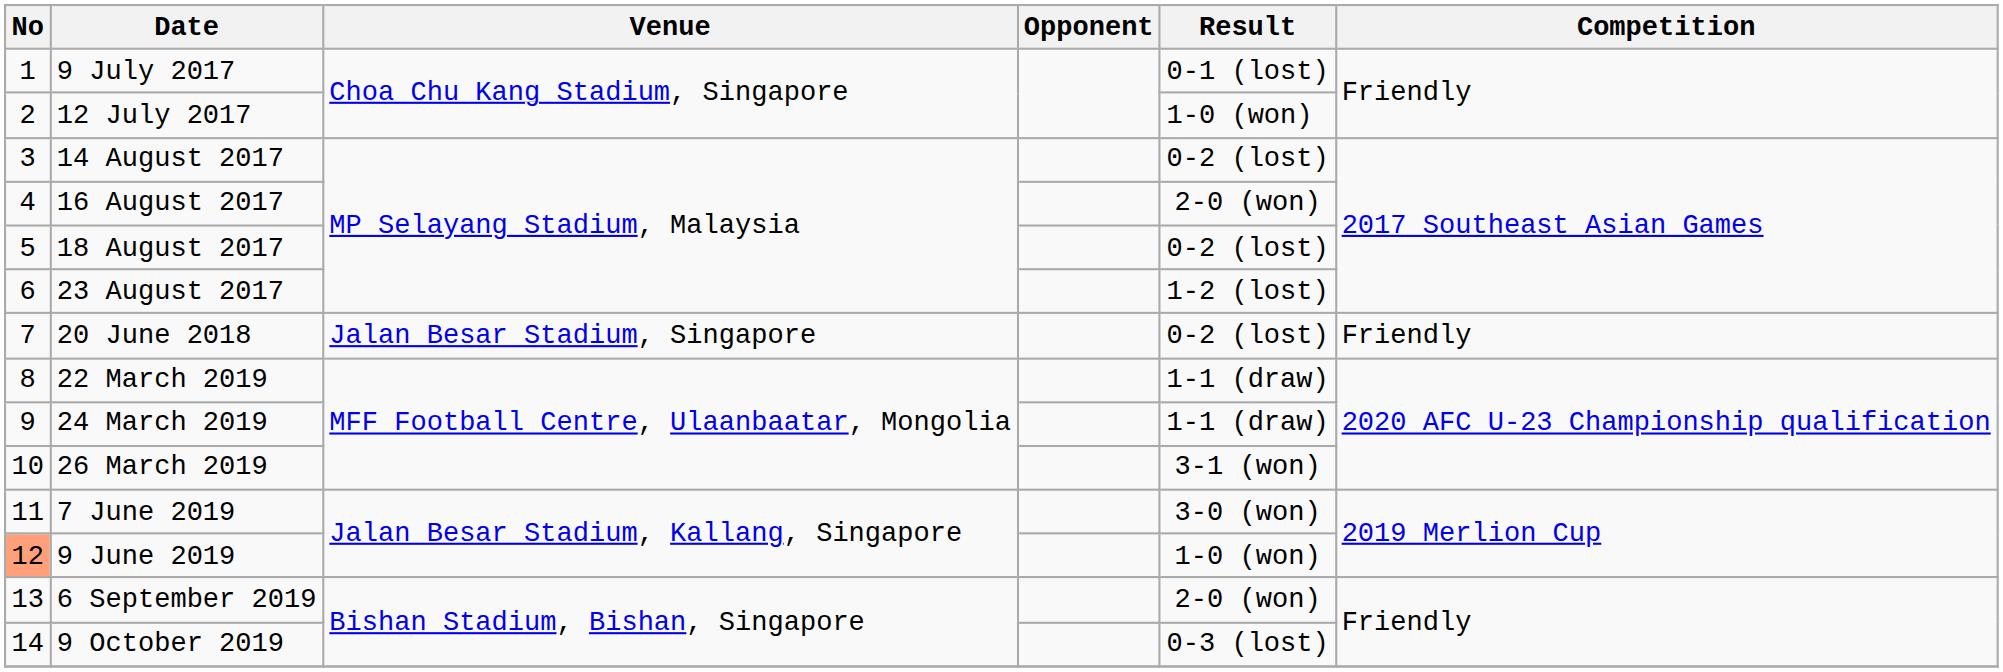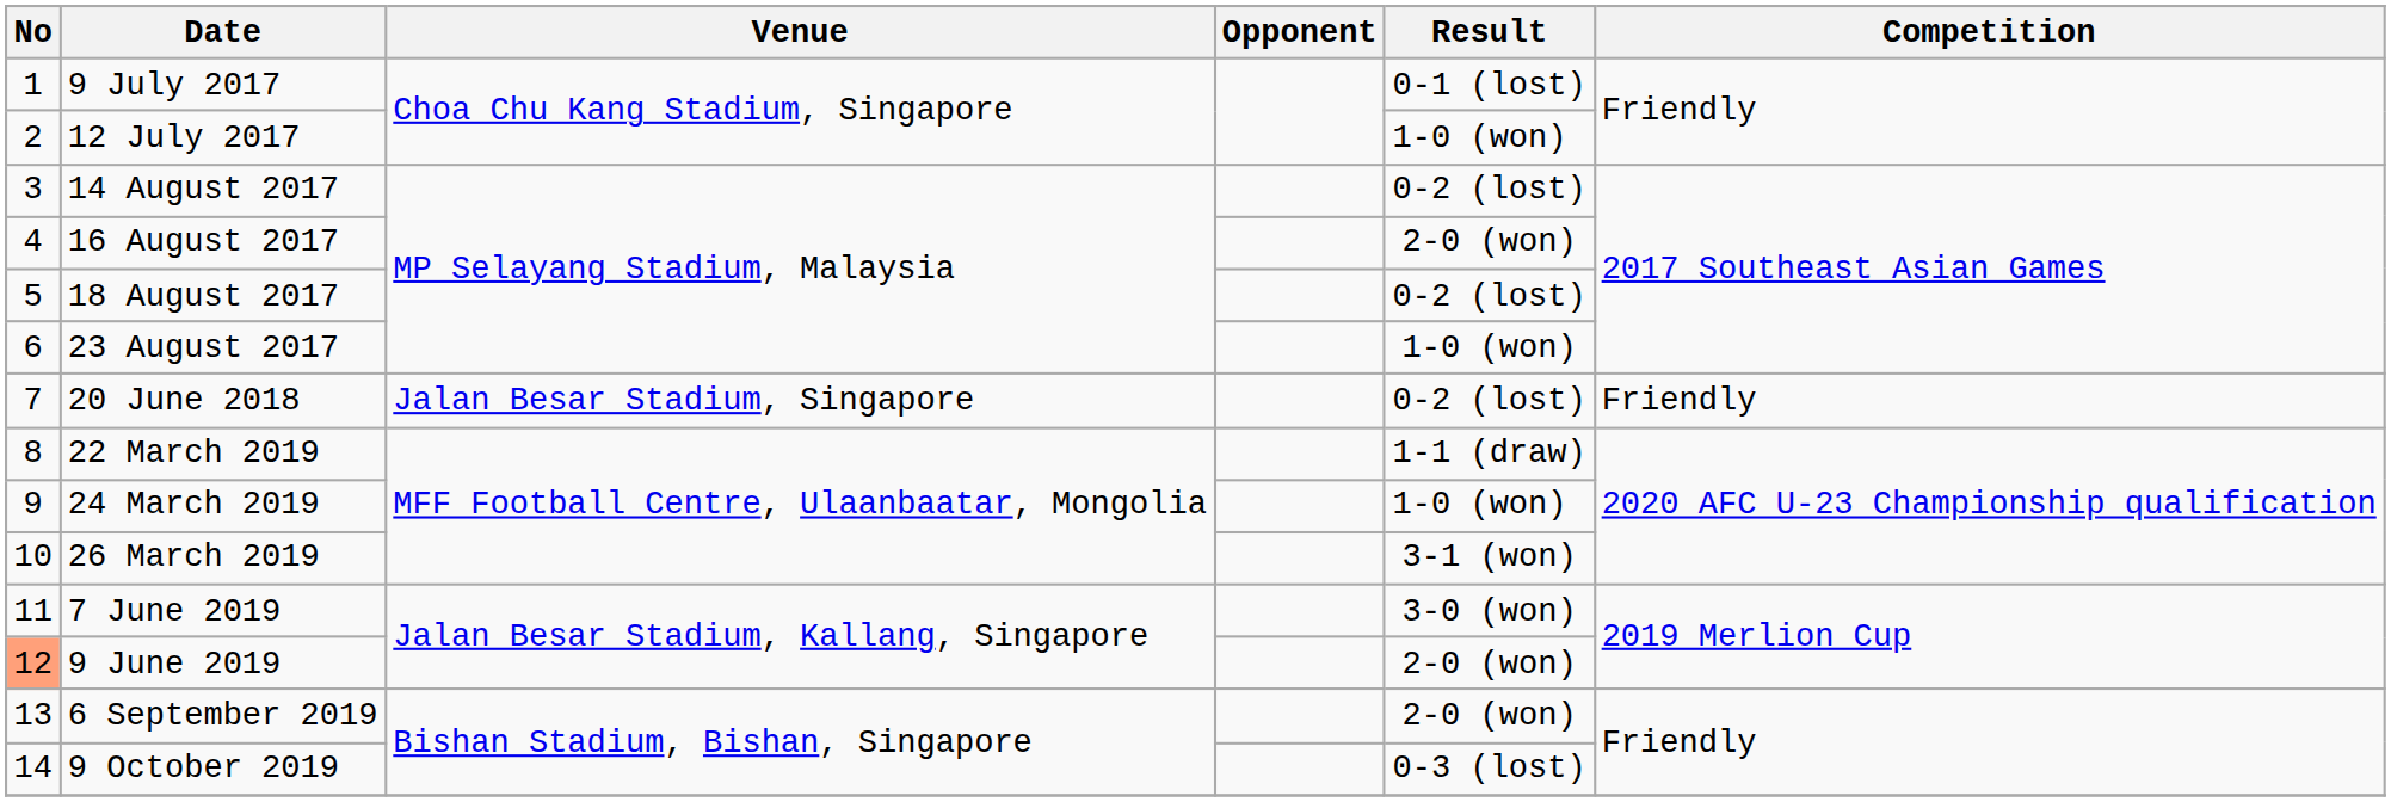23 August 2017 | Result: 1-2 (lost) -> 1-0 (won)
24 March 2019 | Result: 1-1 (draw) -> 1-0 (won)
9 June 2019 | Result: 1-0 (won) -> 2-0 (won)
